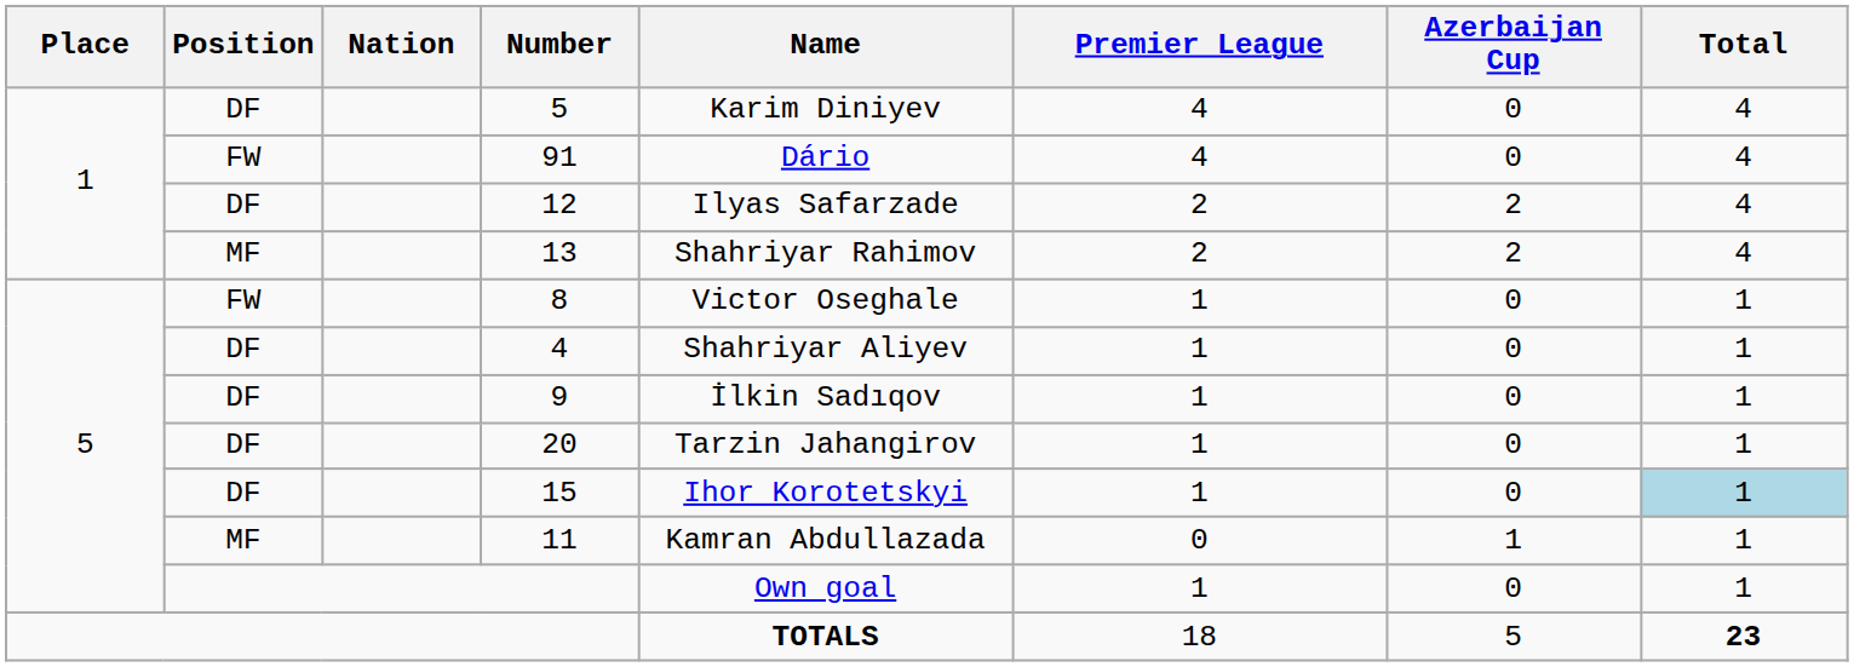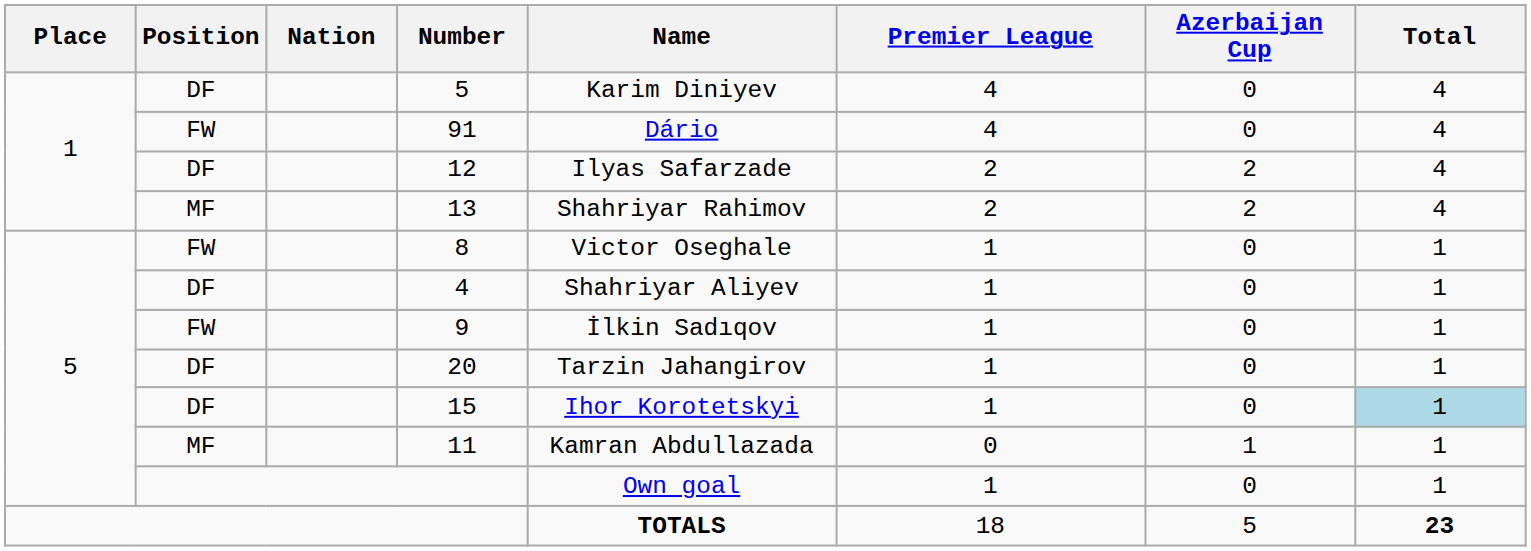9 | Position: DF -> FW
